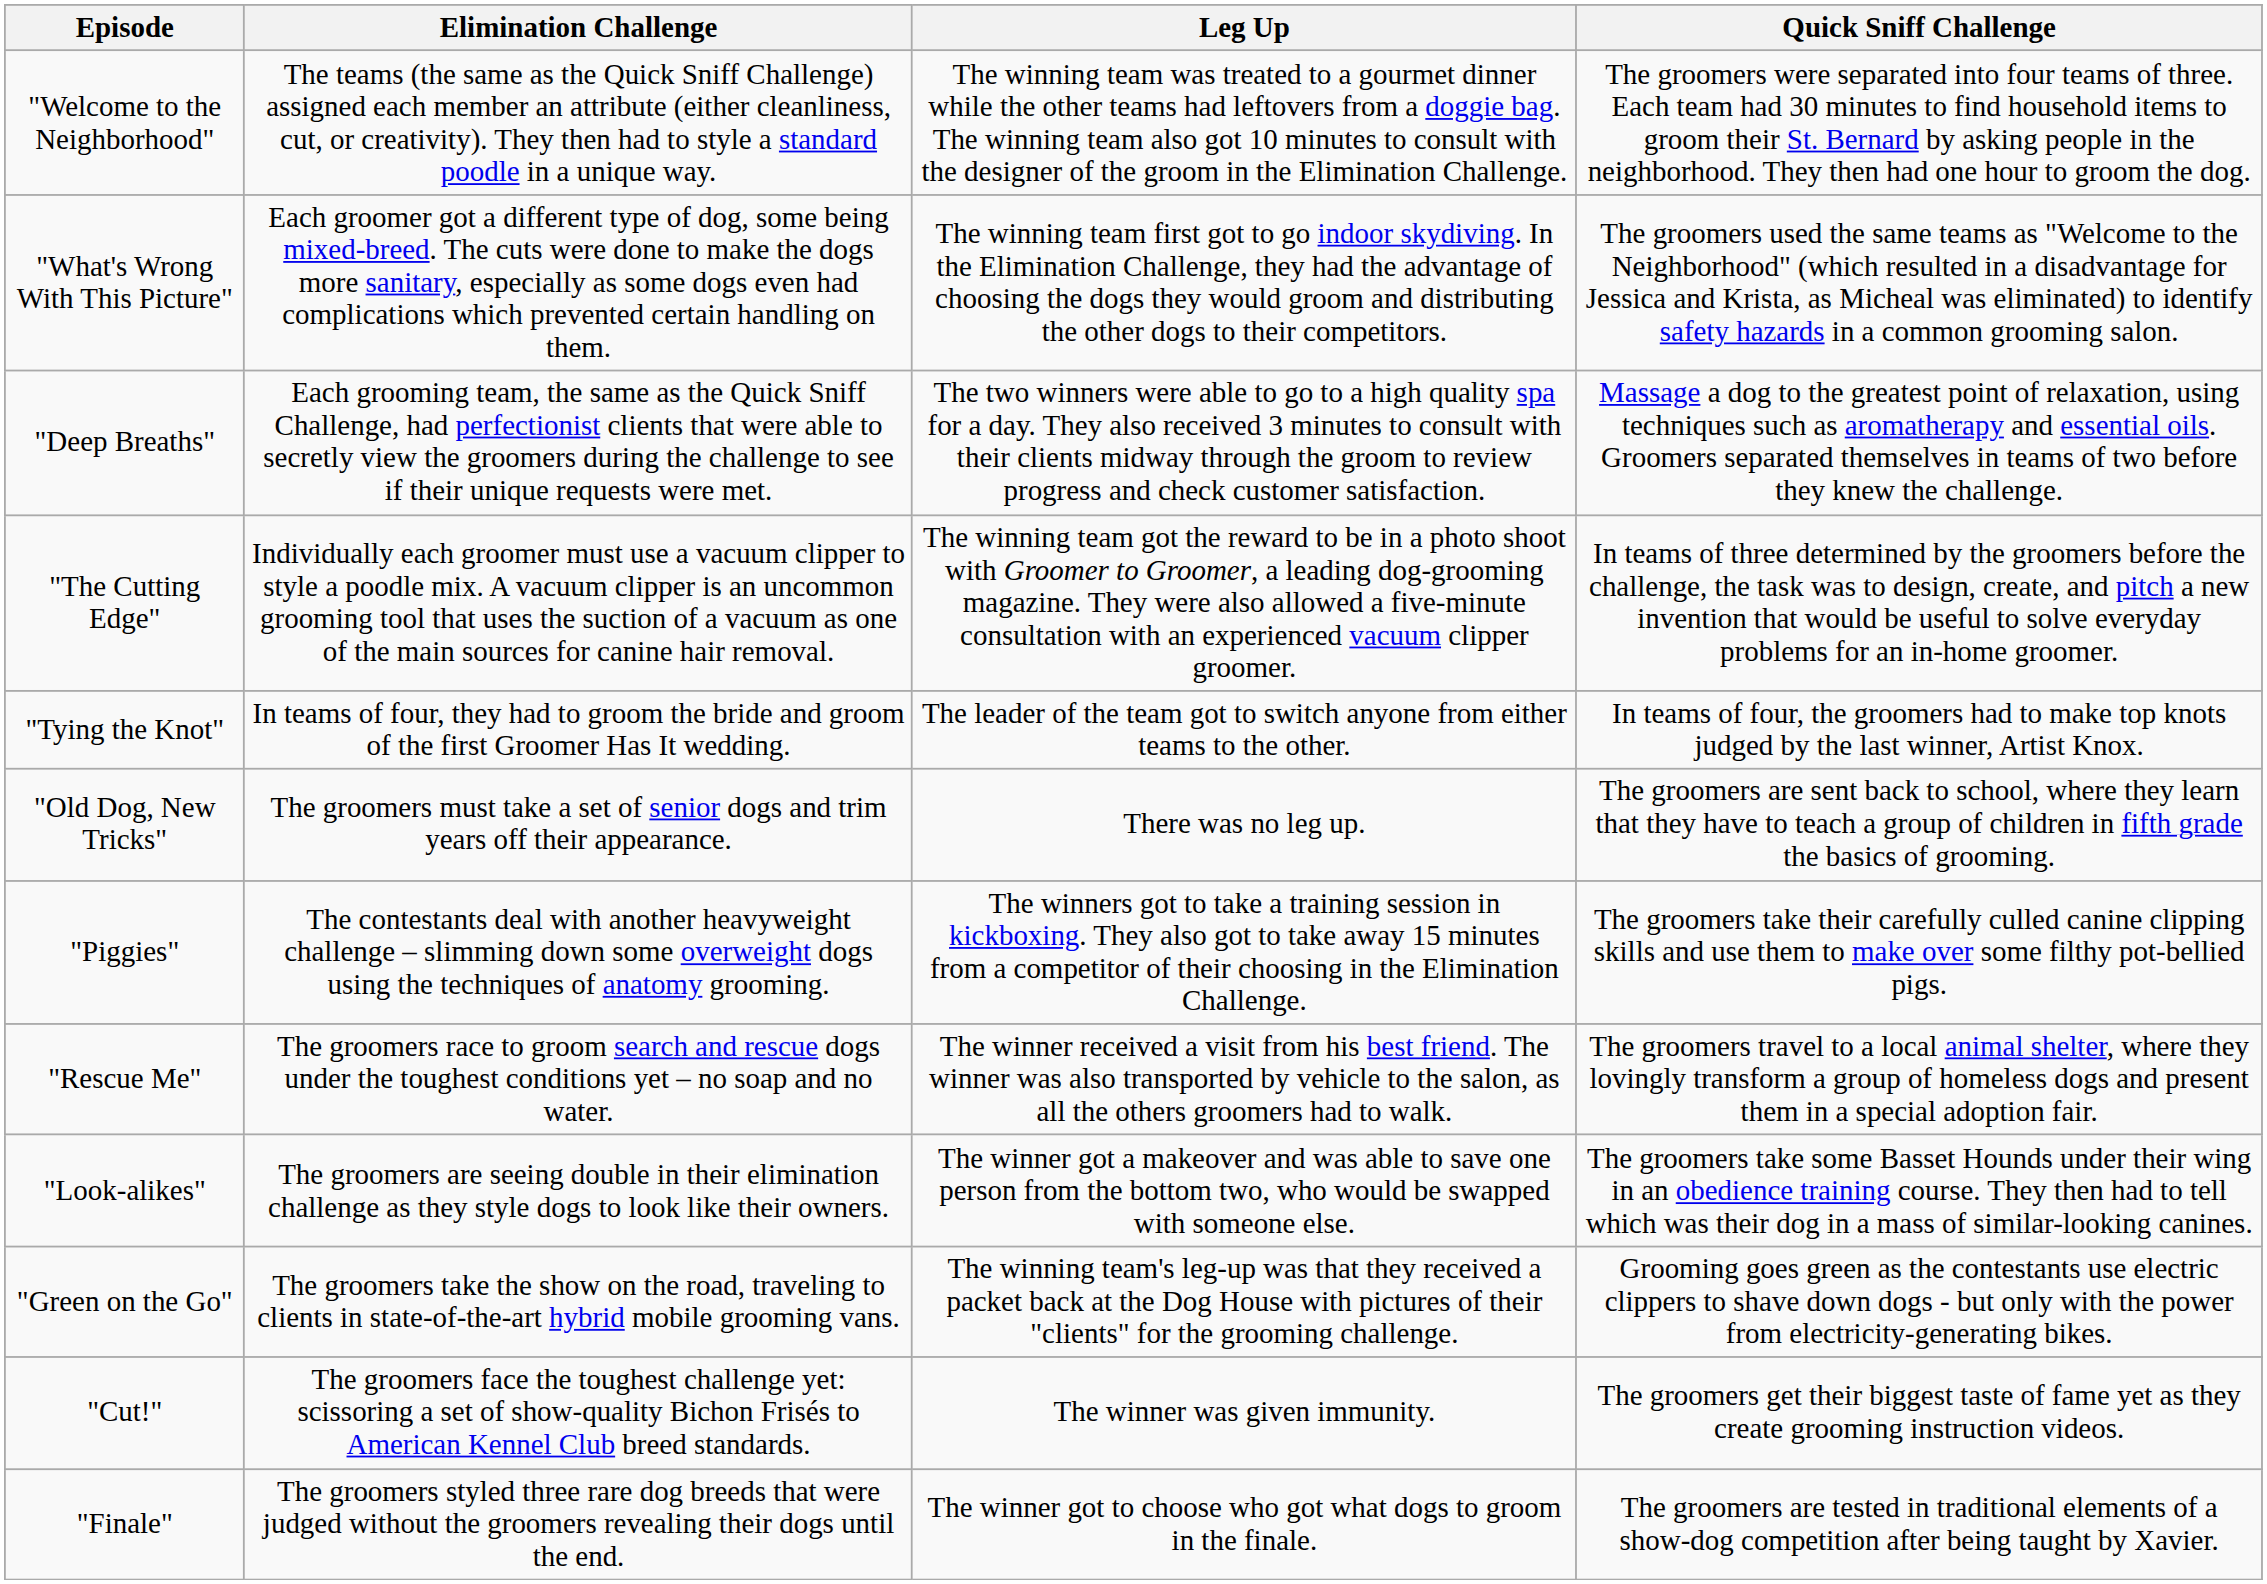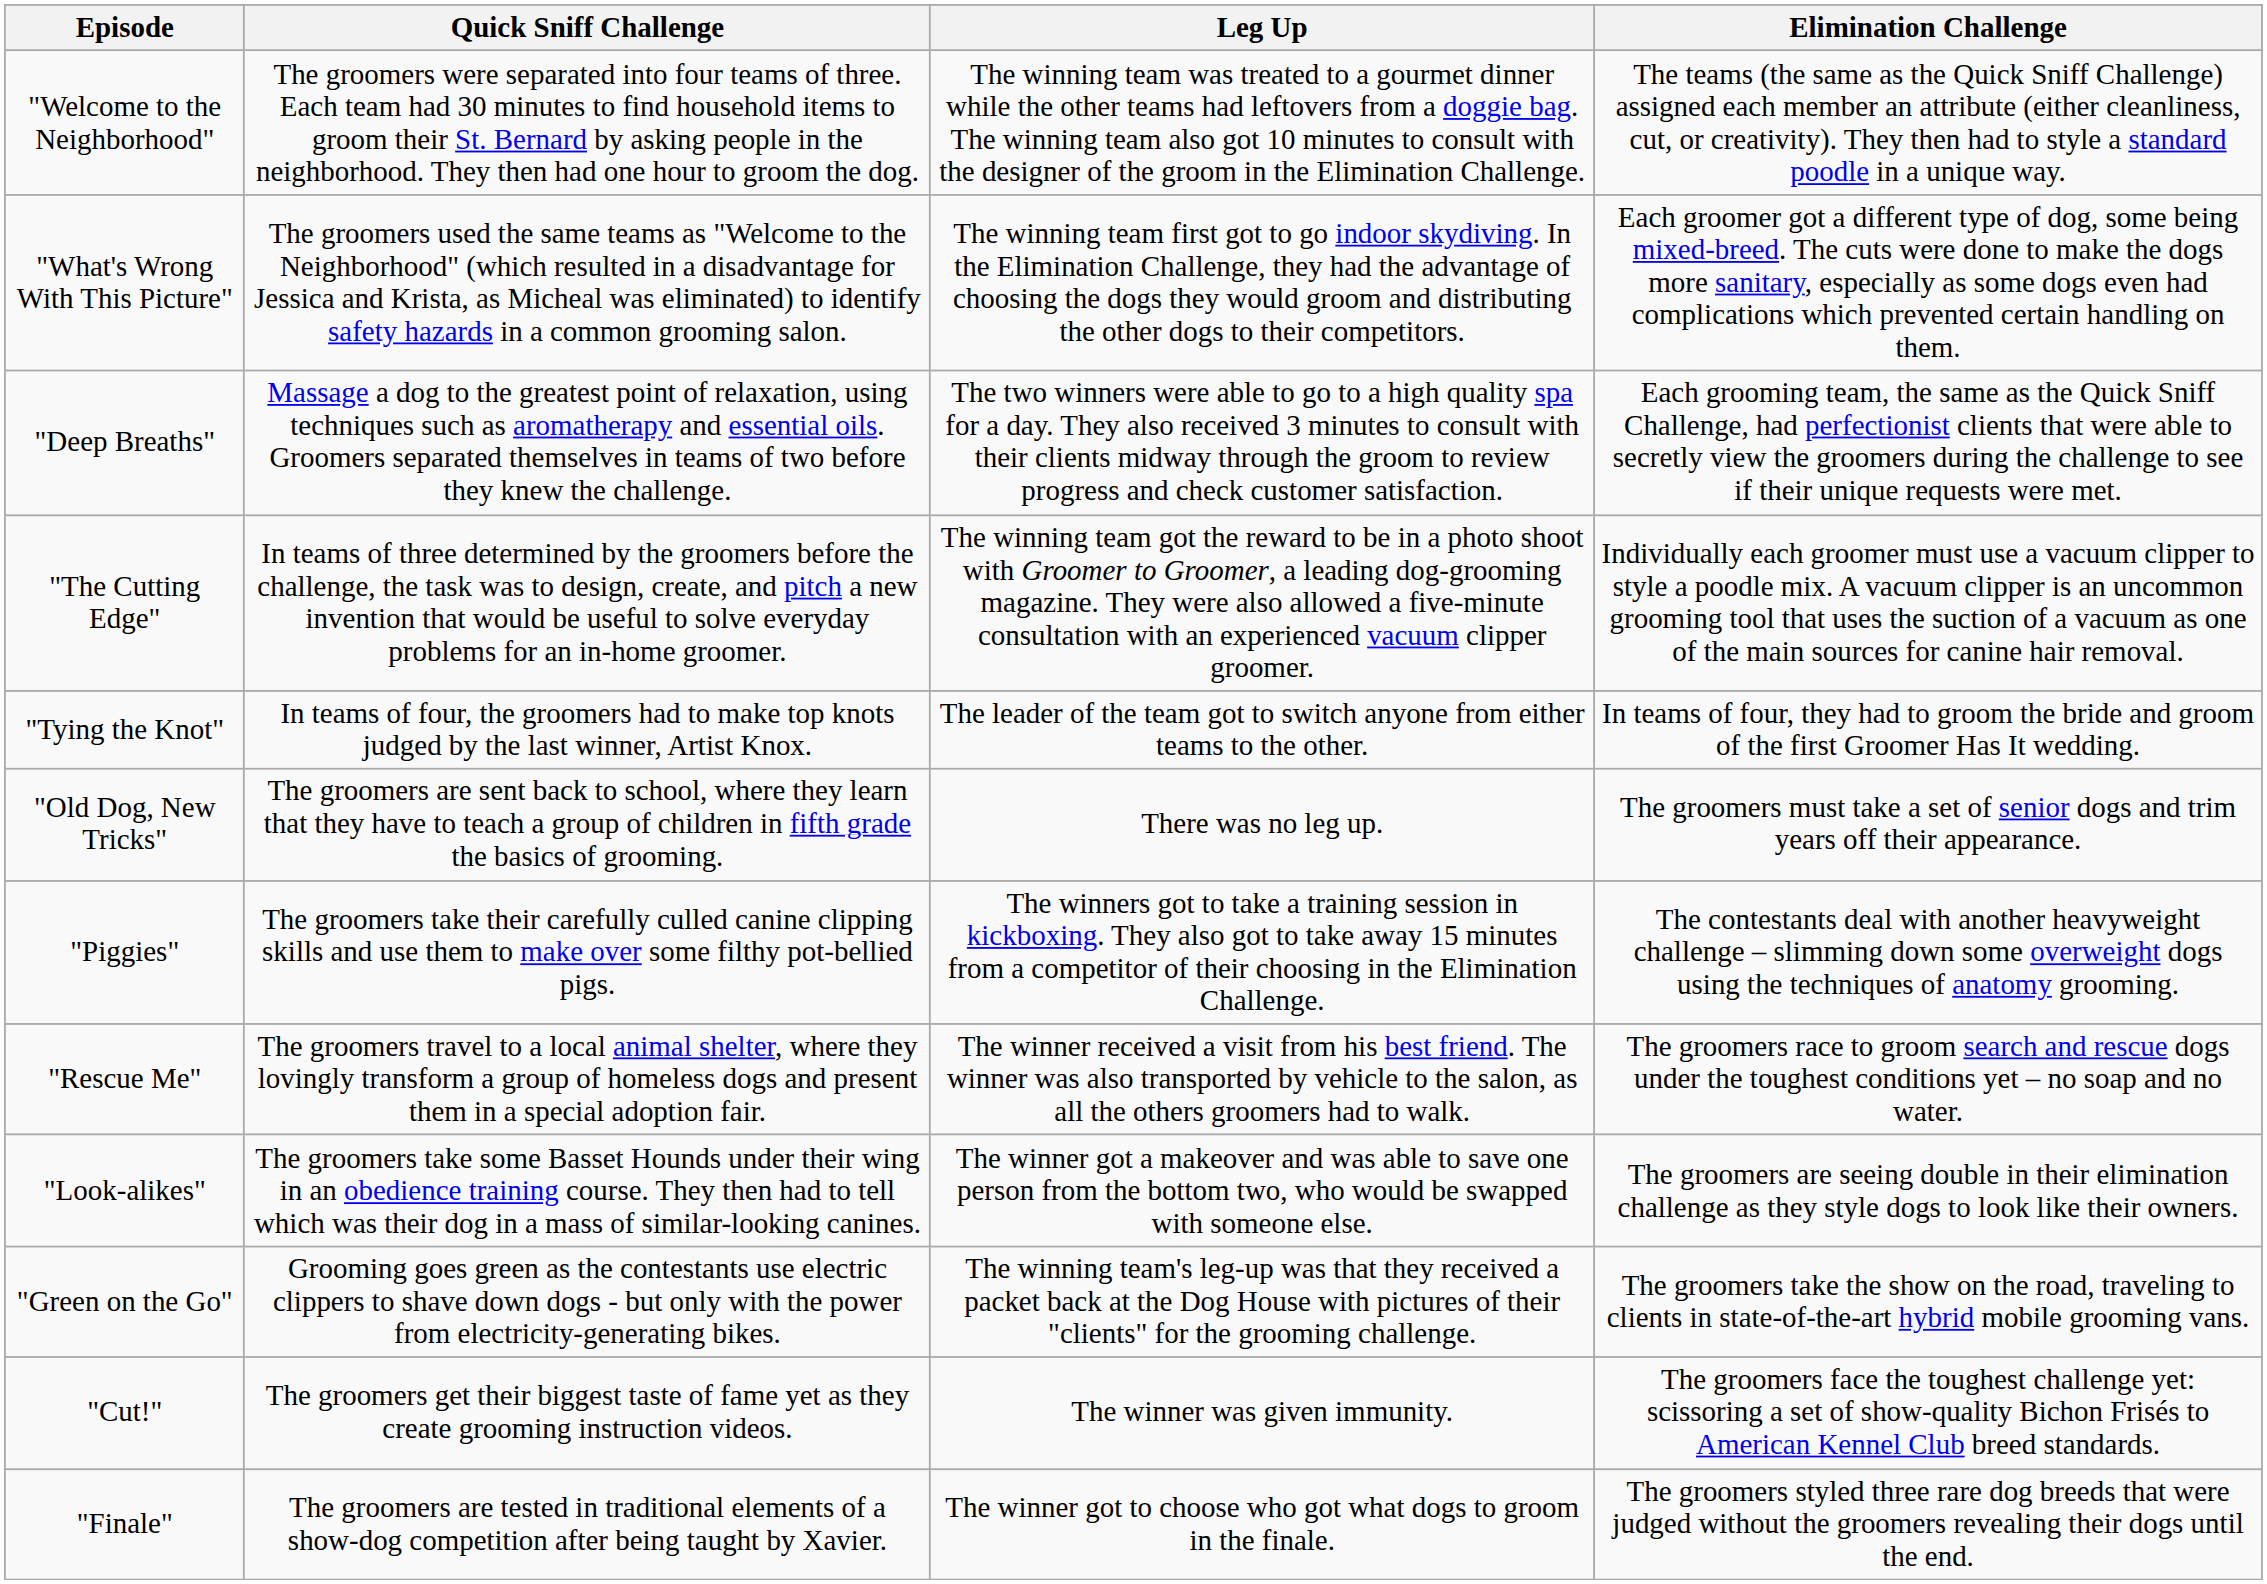columns swapped: Quick Sniff Challenge <-> Elimination Challenge
